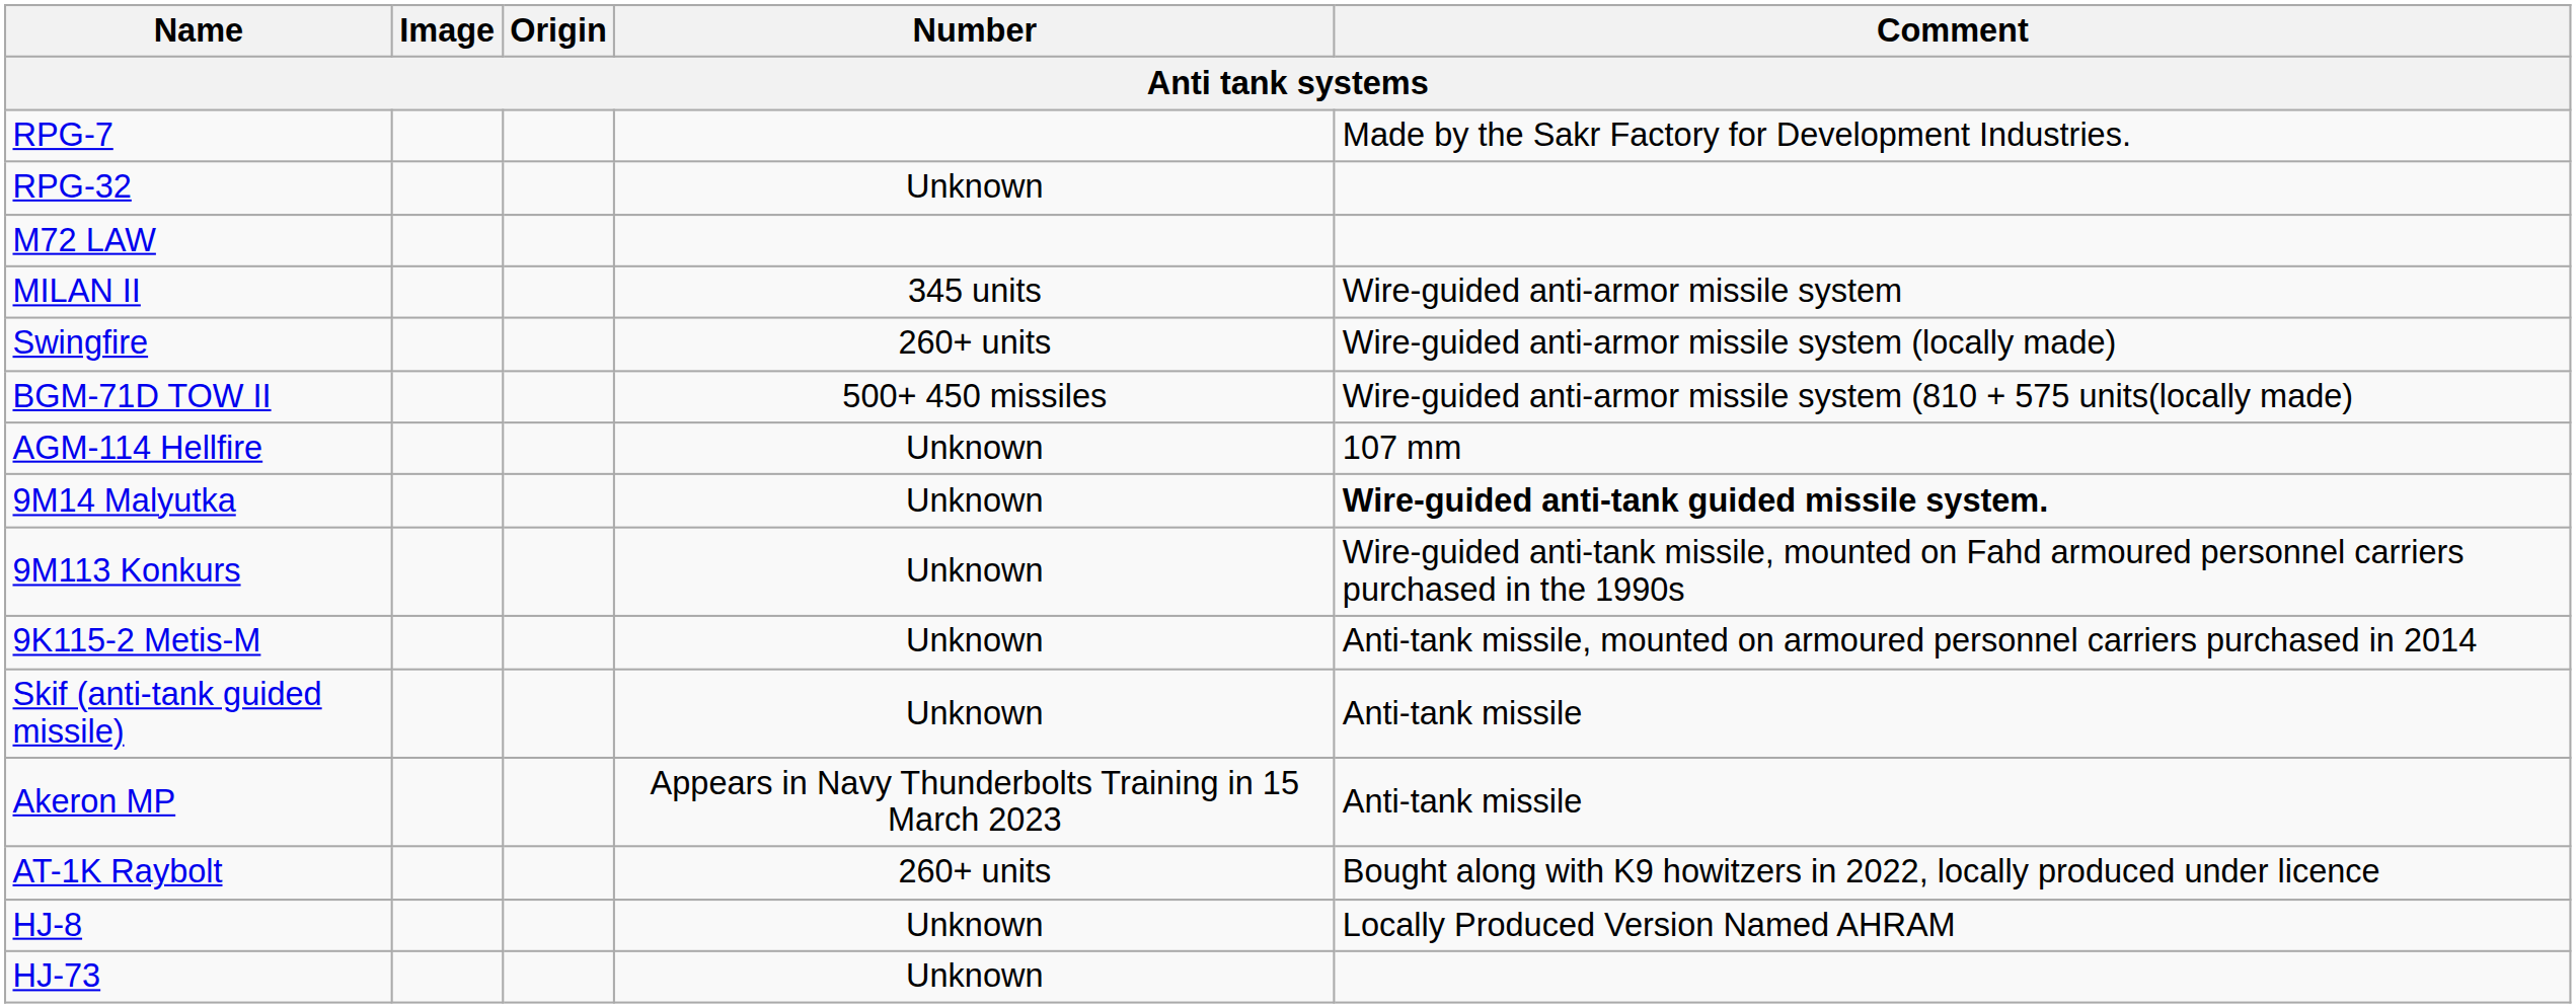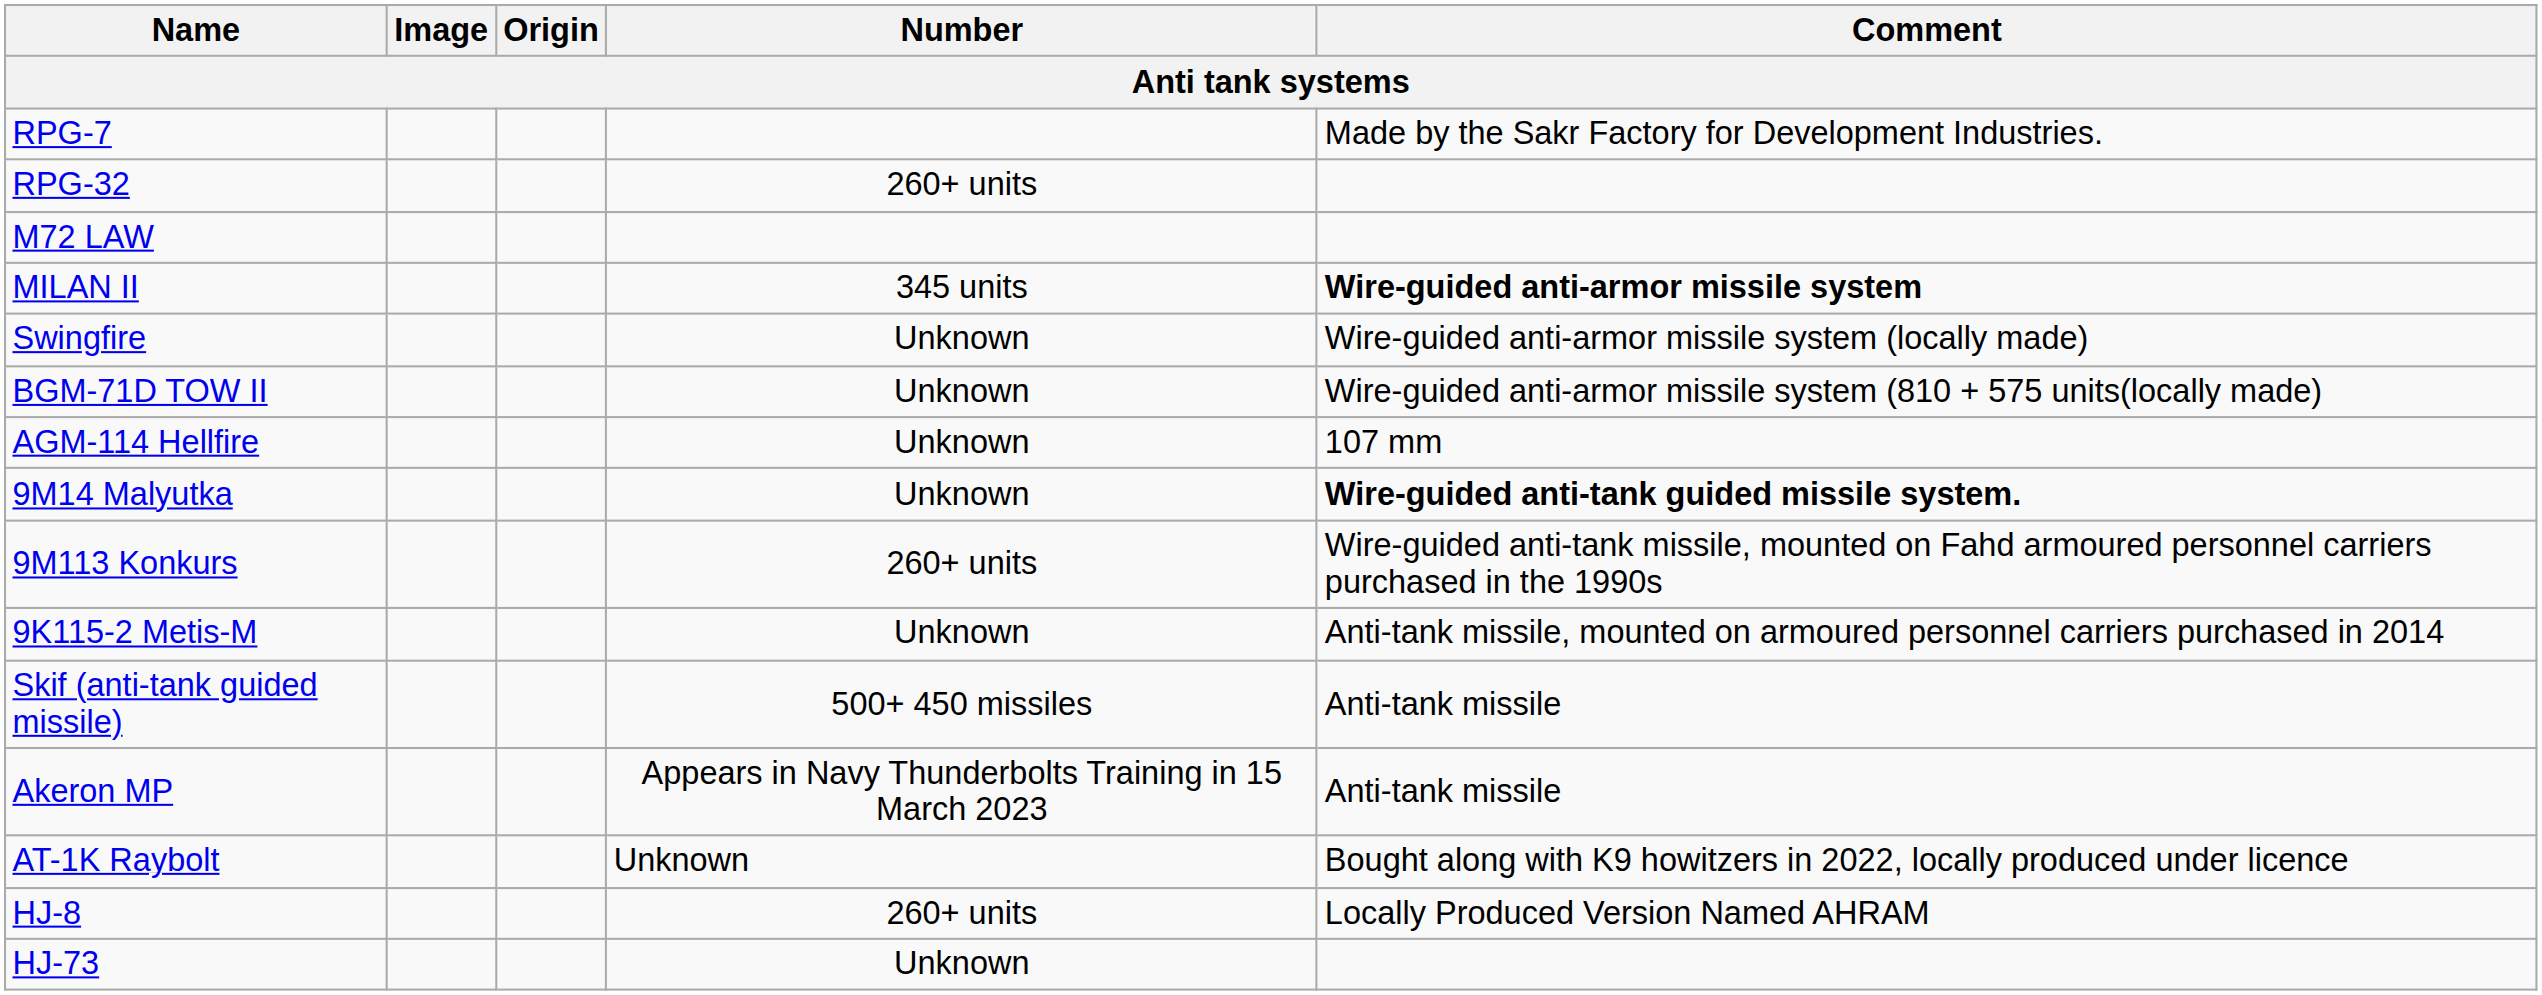RPG-32 | Number: Unknown -> 260+ units
MILAN II | Comment: normal -> bold
Swingfire | Number: 260+ units -> Unknown
BGM-71D TOW II | Number: 500+ 450 missiles -> Unknown
9M113 Konkurs | Number: Unknown -> 260+ units
Skif (anti-tank guided missile) | Number: Unknown -> 500+ 450 missiles
AT-1K Raybolt | Number: 260+ units -> Unknown
HJ-8 | Number: Unknown -> 260+ units
